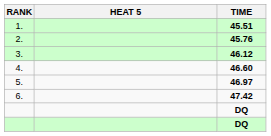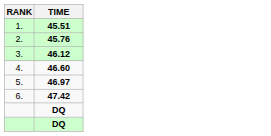- column: HEAT 5
